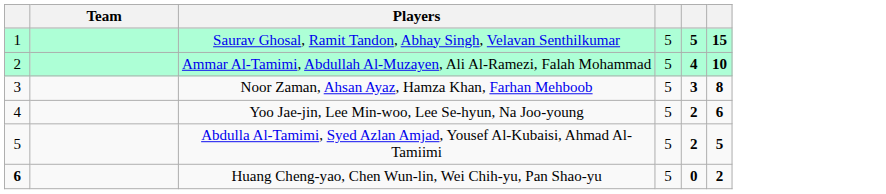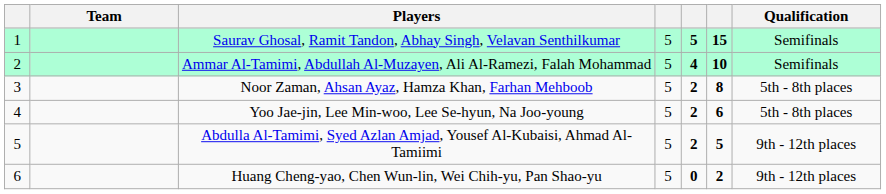+ column: Qualification | Semifinals | Semifinals | 5th - 8th places | 5th - 8th places | 9th - 12th places | 9th - 12th places
Noor Zaman, Ahsan Ayaz, Hamza Khan, Farhan Mehboob | column 5: 3 -> 2
Huang Cheng-yao, Chen Wun-lin, Wei Chih-yu, Pan Shao-yu | column 1: bold -> normal
